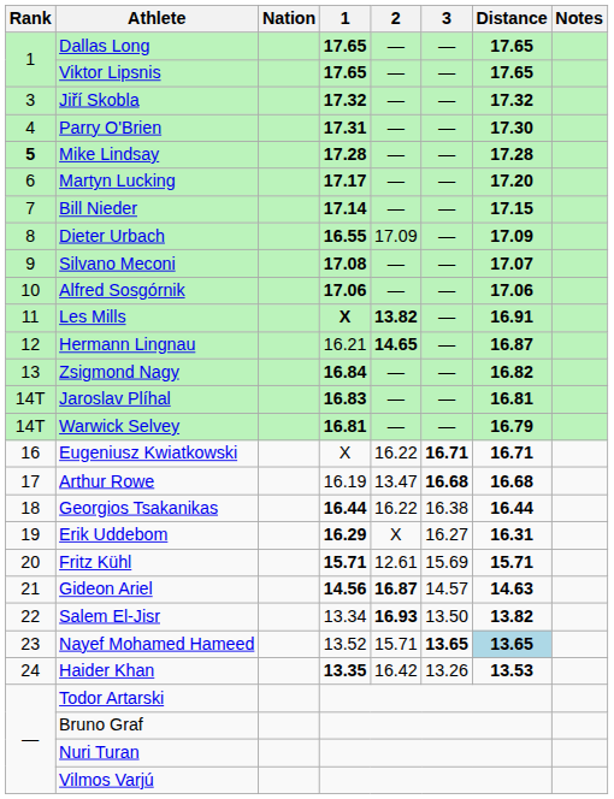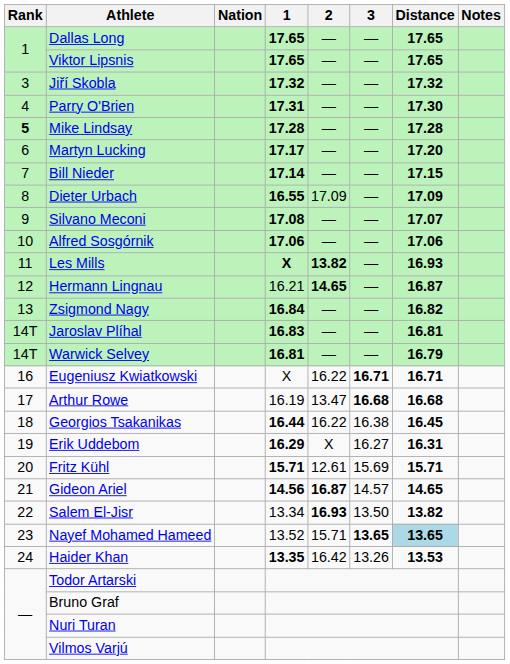Les Mills | Distance: 16.91 -> 16.93
Georgios Tsakanikas | Distance: 16.44 -> 16.45
Gideon Ariel | Distance: 14.63 -> 14.65
